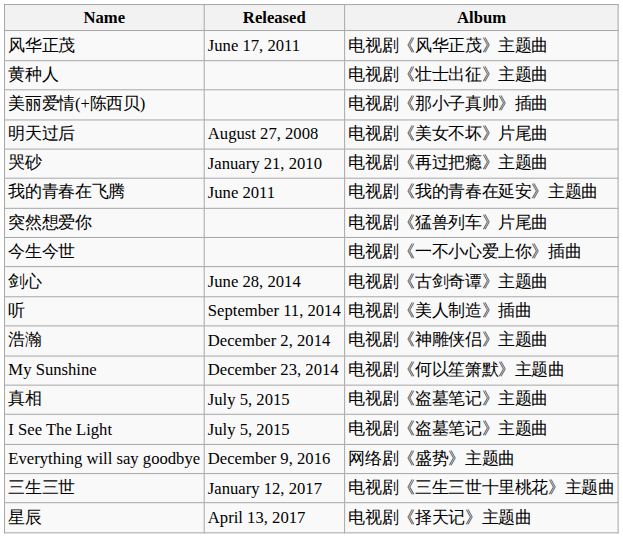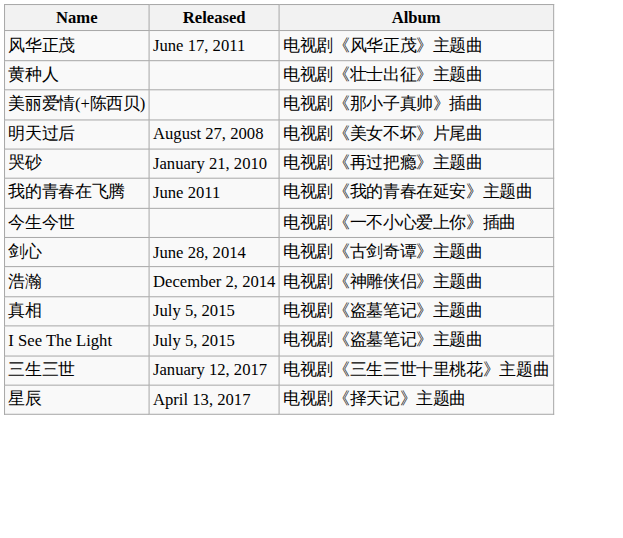- row: 突然想爱你 | 电视剧《猛兽列车》片尾曲
- row: 听 | September 11, 2014 | 电视剧《美人制造》插曲
- row: My Sunshine | December 23, 2014 | 电视剧《何以笙箫默》主题曲
- row: Everything will say goodbye | December 9, 2016 | 网络剧《盛势》主题曲
